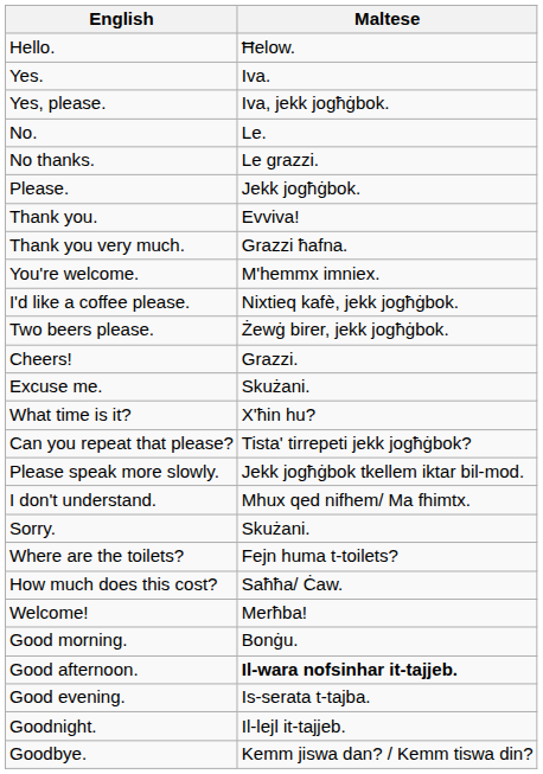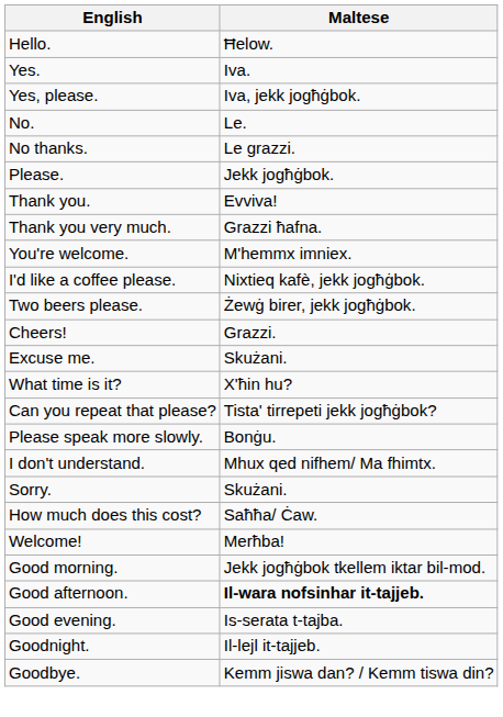Please speak more slowly. | Maltese: Jekk jogħġbok tkellem iktar bil-mod. -> Bonġu.
- row: Where are the toilets? | Fejn huma t-toilets?
Good morning. | Maltese: Bonġu. -> Jekk jogħġbok tkellem iktar bil-mod.
